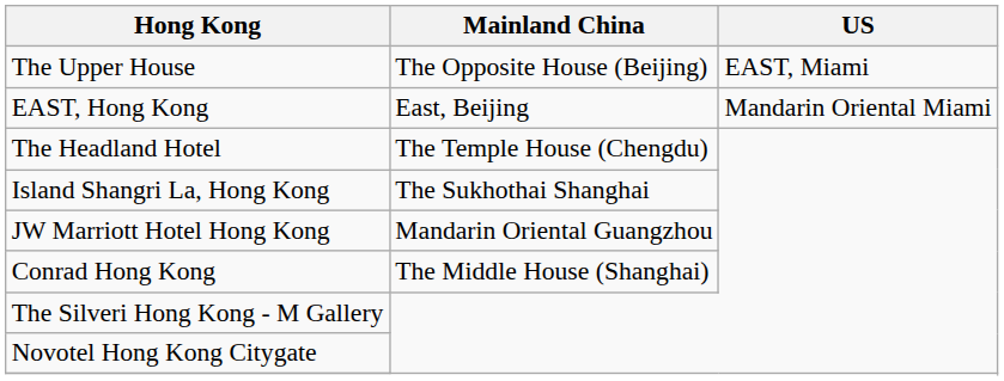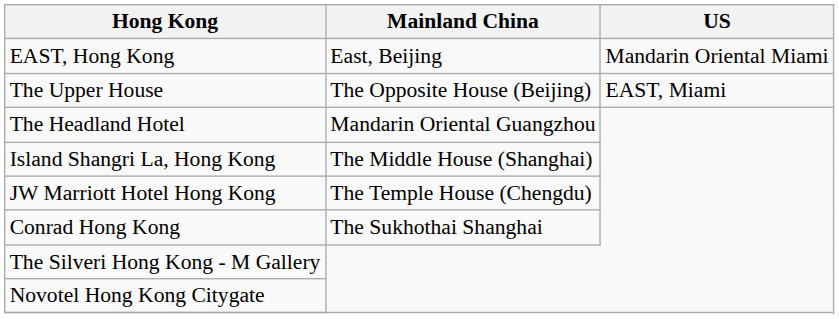rows swapped: The Upper House <-> EAST, Hong Kong
The Headland Hotel | Mainland China: The Temple House (Chengdu) -> Mandarin Oriental Guangzhou
Island Shangri La, Hong Kong | Mainland China: The Sukhothai Shanghai -> The Middle House (Shanghai)
JW Marriott Hotel Hong Kong | Mainland China: Mandarin Oriental Guangzhou -> The Temple House (Chengdu)
Conrad Hong Kong | Mainland China: The Middle House (Shanghai) -> The Sukhothai Shanghai
